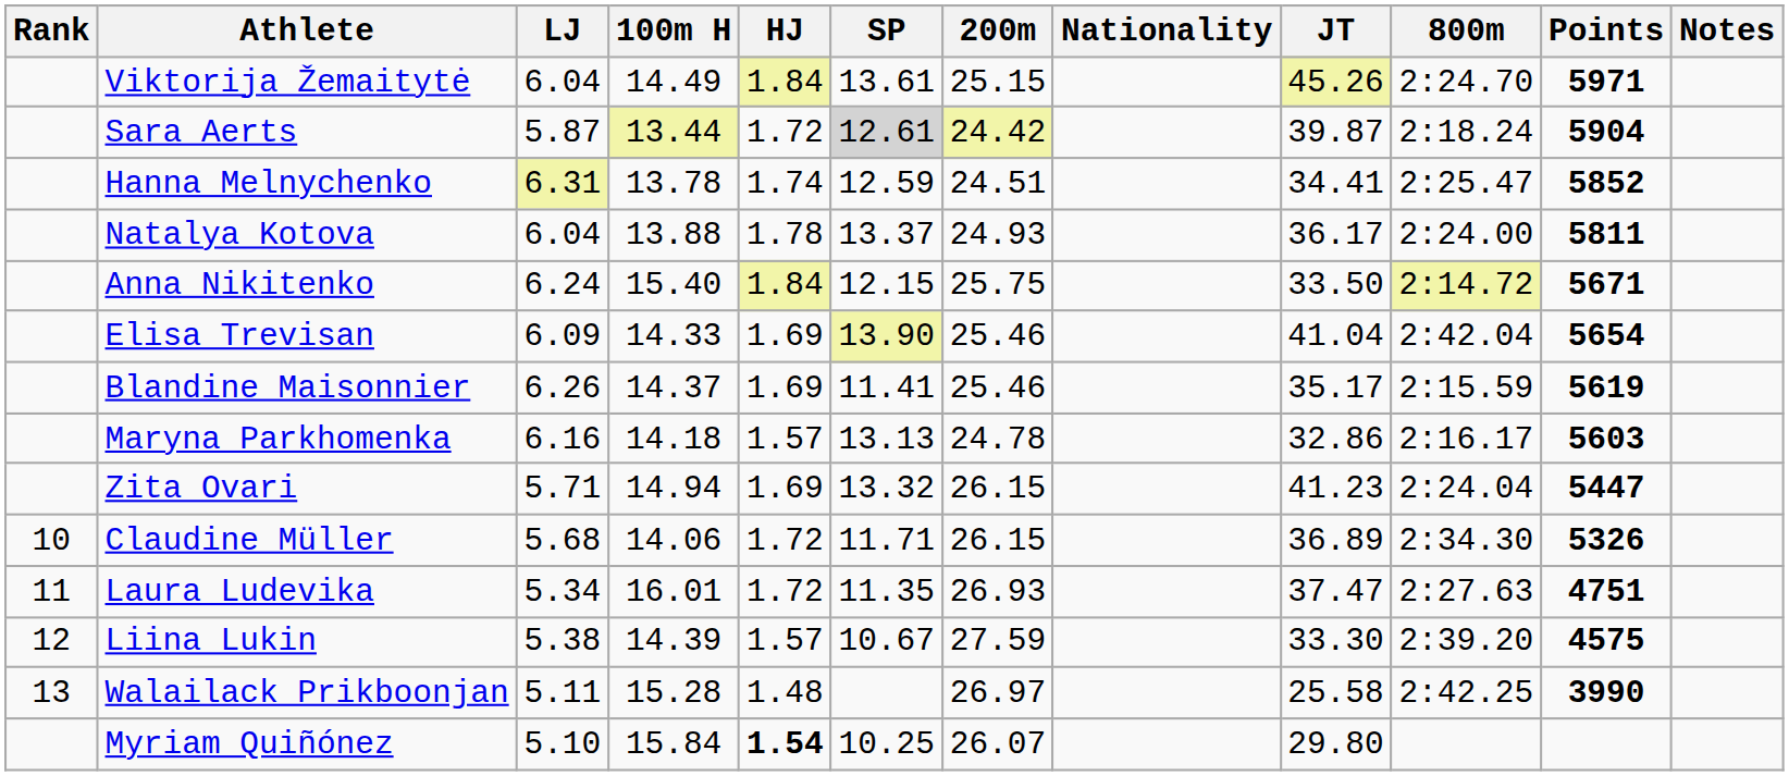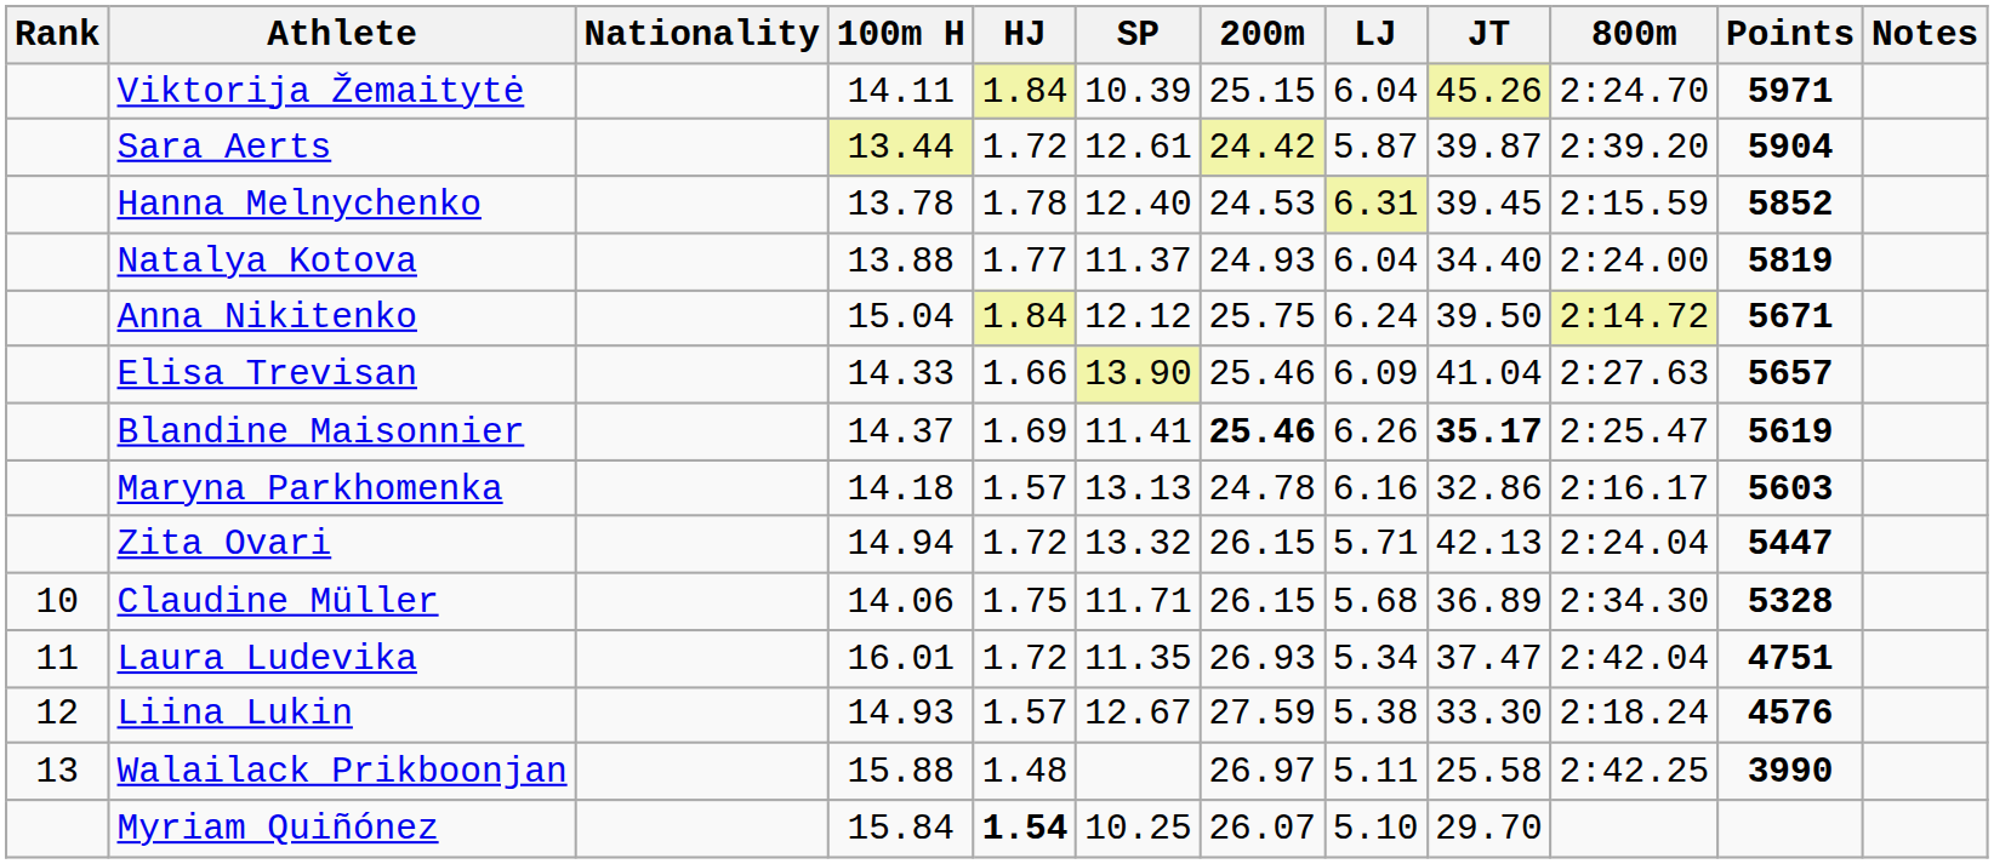columns swapped: Nationality <-> LJ
Viktorija Žemaitytė | 100m H: 14.49 -> 14.11
Viktorija Žemaitytė | SP: 13.61 -> 10.39
Sara Aerts | SP: lightgrey background -> no background
Sara Aerts | 800m: 2:18.24 -> 2:39.20
Hanna Melnychenko | HJ: 1.74 -> 1.78
Hanna Melnychenko | SP: 12.59 -> 12.40
Hanna Melnychenko | 200m: 24.51 -> 24.53
Hanna Melnychenko | JT: 34.41 -> 39.45
Hanna Melnychenko | 800m: 2:25.47 -> 2:15.59
Natalya Kotova | HJ: 1.78 -> 1.77
Natalya Kotova | SP: 13.37 -> 11.37
Natalya Kotova | JT: 36.17 -> 34.40
Natalya Kotova | Points: 5811 -> 5819
Anna Nikitenko | 100m H: 15.40 -> 15.04
Anna Nikitenko | SP: 12.15 -> 12.12
Anna Nikitenko | JT: 33.50 -> 39.50
Elisa Trevisan | HJ: 1.69 -> 1.66
Elisa Trevisan | 800m: 2:42.04 -> 2:27.63
Elisa Trevisan | Points: 5654 -> 5657
Blandine Maisonnier | 200m: normal -> bold
Blandine Maisonnier | JT: normal -> bold
Blandine Maisonnier | 800m: 2:15.59 -> 2:25.47
Zita Ovari | HJ: 1.69 -> 1.72
Zita Ovari | JT: 41.23 -> 42.13
Claudine Müller | HJ: 1.72 -> 1.75
Claudine Müller | Points: 5326 -> 5328
Laura Ludevika | 800m: 2:27.63 -> 2:42.04
Liina Lukin | 100m H: 14.39 -> 14.93
Liina Lukin | SP: 10.67 -> 12.67
Liina Lukin | 800m: 2:39.20 -> 2:18.24
Liina Lukin | Points: 4575 -> 4576
Walailack Prikboonjan | 100m H: 15.28 -> 15.88
Myriam Quiñónez | JT: 29.80 -> 29.70
